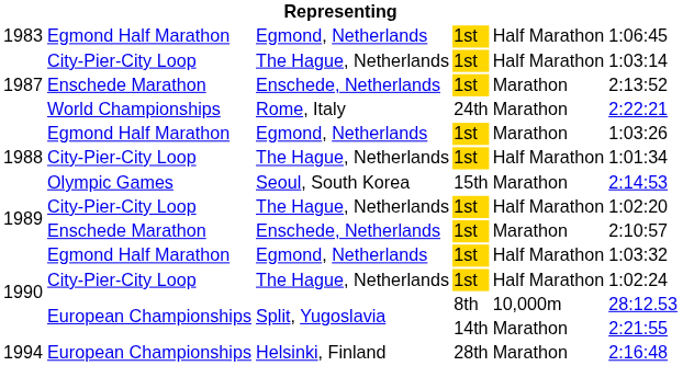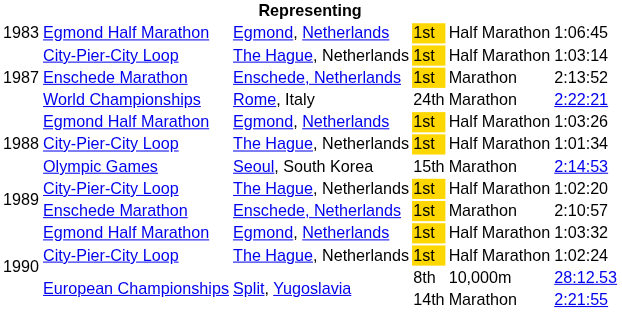1988 / Egmond, Netherlands | column 5: Marathon -> Half Marathon
- row: 1994 | European Championships | Helsinki, Finland | 28th | Marathon | 2:16:48
